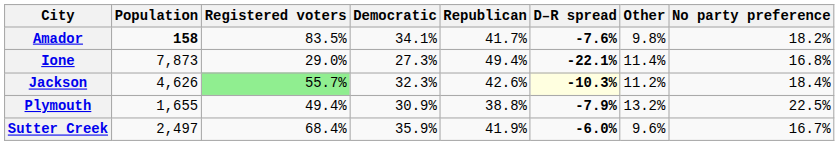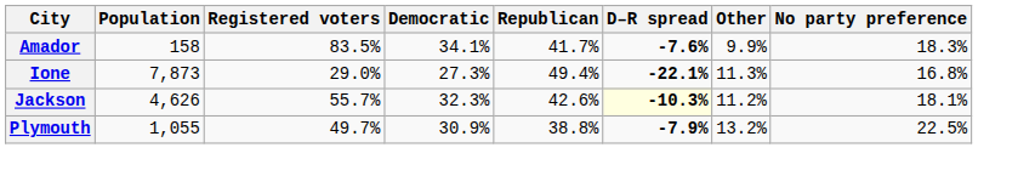Amador | Population: bold -> normal
Amador | Other: 9.8% -> 9.9%
Amador | No party preference: 18.2% -> 18.3%
Ione | Other: 11.4% -> 11.3%
Jackson | Registered voters: lightgreen background -> no background
Jackson | No party preference: 18.4% -> 18.1%
Plymouth | Population: 1,655 -> 1,055
Plymouth | Registered voters: 49.4% -> 49.7%
- row: Sutter Creek | 2,497 | 68.4% | 35.9% | 41.9% | -6.0% | 9.6% | 16.7%
